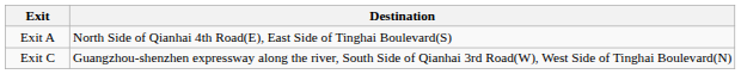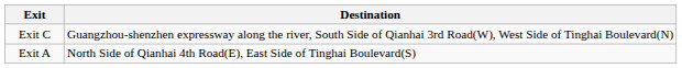rows swapped: Exit A <-> Exit C
